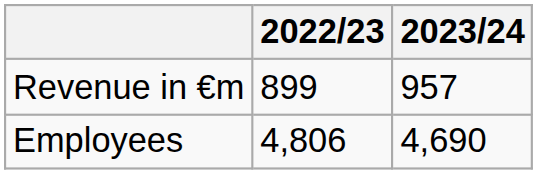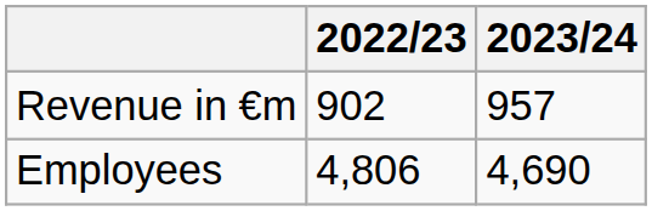Revenue in €m | 2022/23: 899 -> 902
